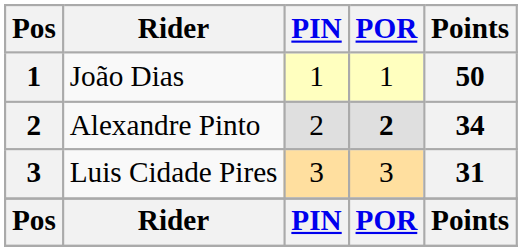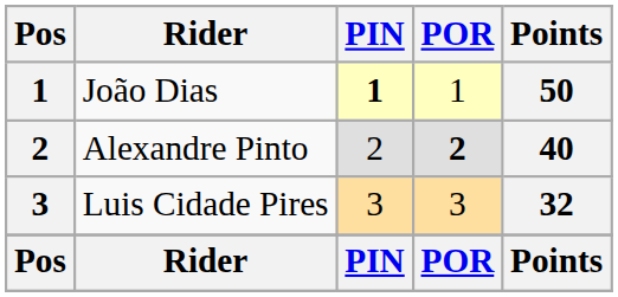João Dias | PIN: normal -> bold
Alexandre Pinto | Points: 34 -> 40
Luis Cidade Pires | Points: 31 -> 32
